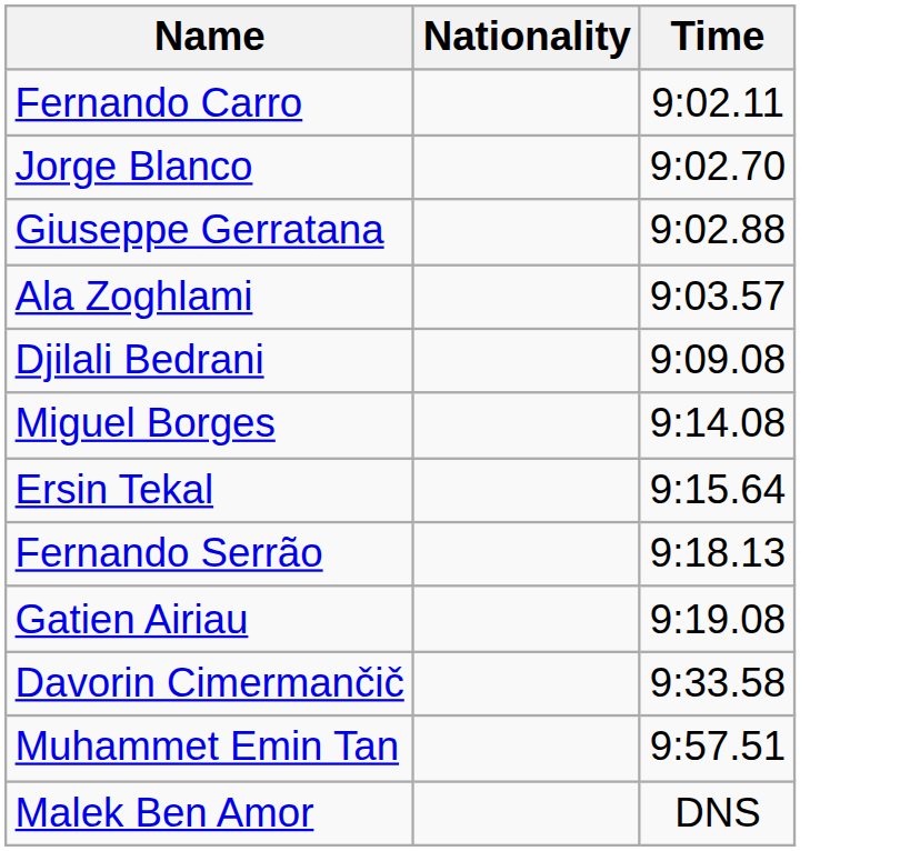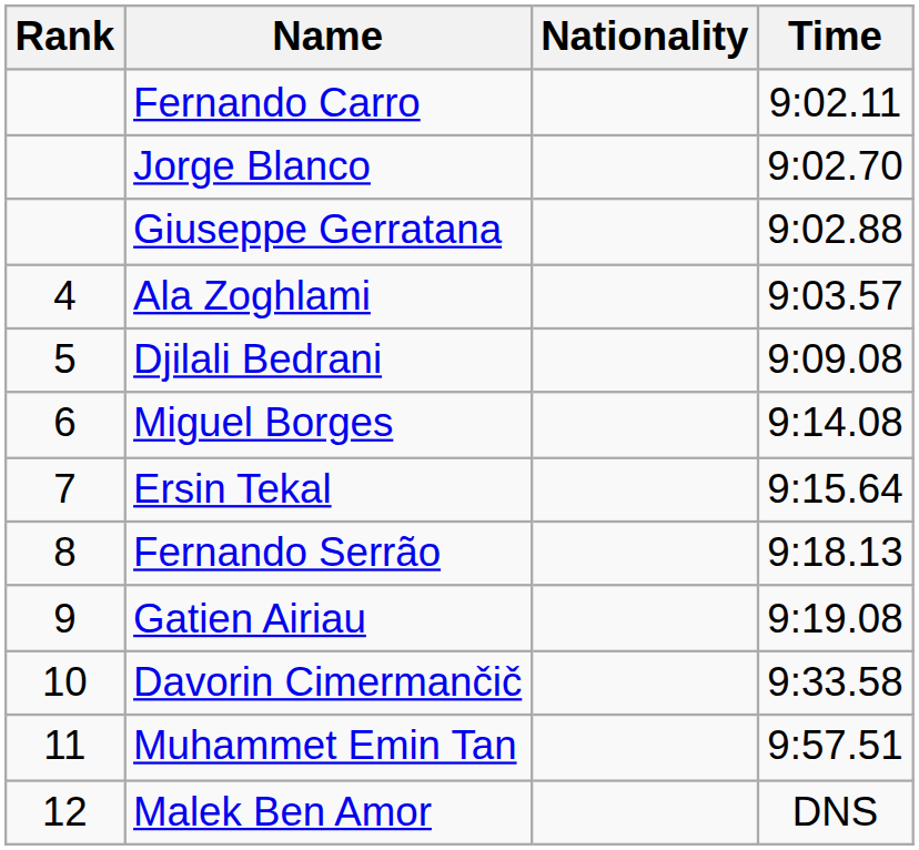+ column: Rank | 4 | 5 | 6 | 7 | 8 | 9 | 10 | 11 | 12
